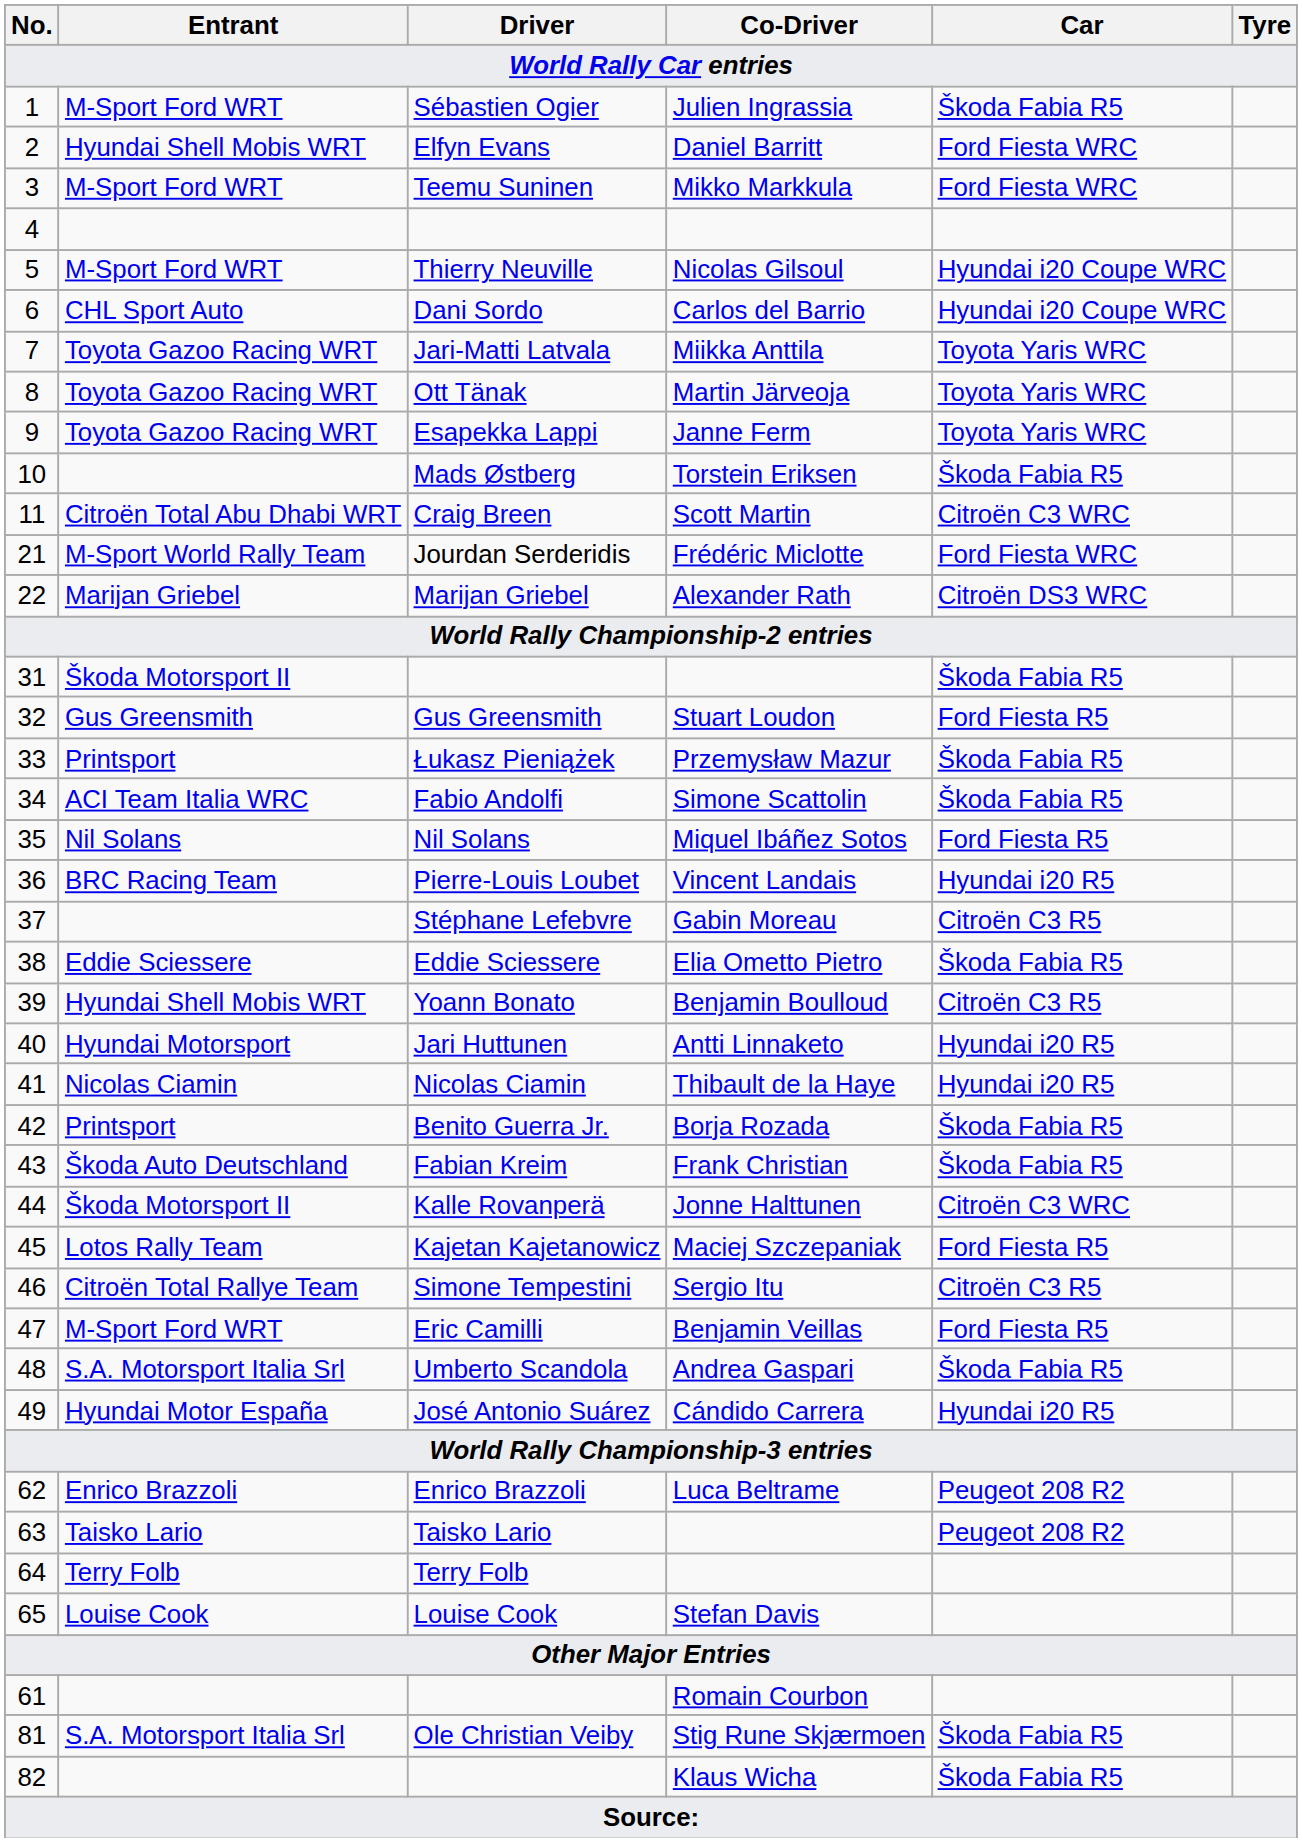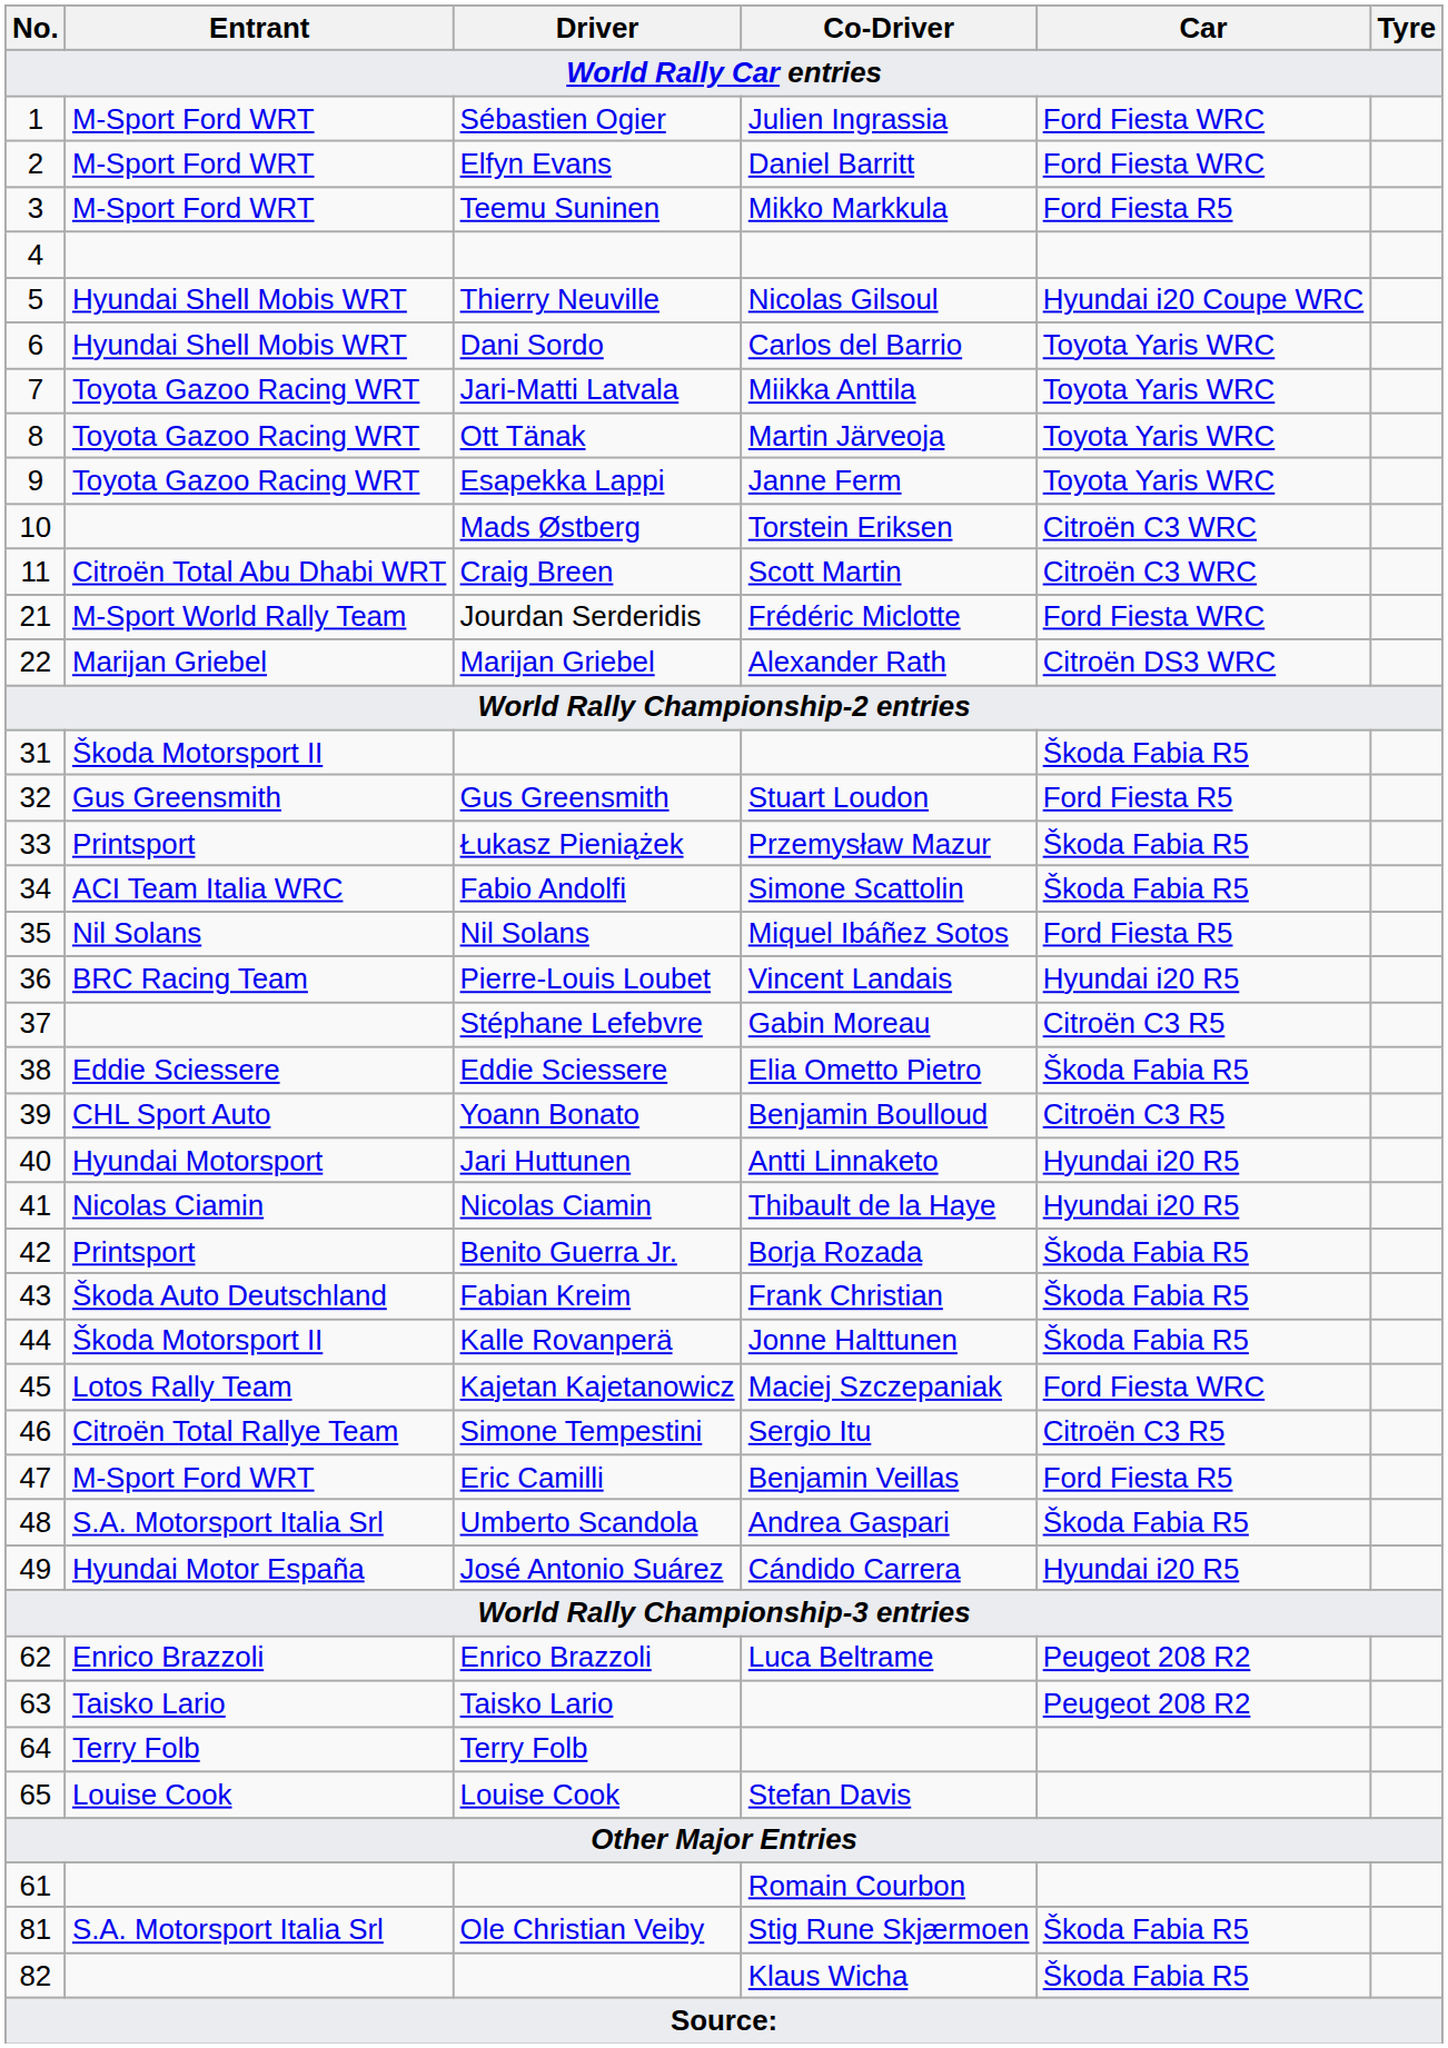Sébastien Ogier | Car: Škoda Fabia R5 -> Ford Fiesta WRC
Elfyn Evans | Entrant: Hyundai Shell Mobis WRT -> M-Sport Ford WRT
Teemu Suninen | Car: Ford Fiesta WRC -> Ford Fiesta R5
Thierry Neuville | Entrant: M-Sport Ford WRT -> Hyundai Shell Mobis WRT
Dani Sordo | Entrant: CHL Sport Auto -> Hyundai Shell Mobis WRT
Dani Sordo | Car: Hyundai i20 Coupe WRC -> Toyota Yaris WRC
Mads Østberg | Car: Škoda Fabia R5 -> Citroën C3 WRC
Yoann Bonato | Entrant: Hyundai Shell Mobis WRT -> CHL Sport Auto
Kalle Rovanperä | Car: Citroën C3 WRC -> Škoda Fabia R5
Kajetan Kajetanowicz | Car: Ford Fiesta R5 -> Ford Fiesta WRC
